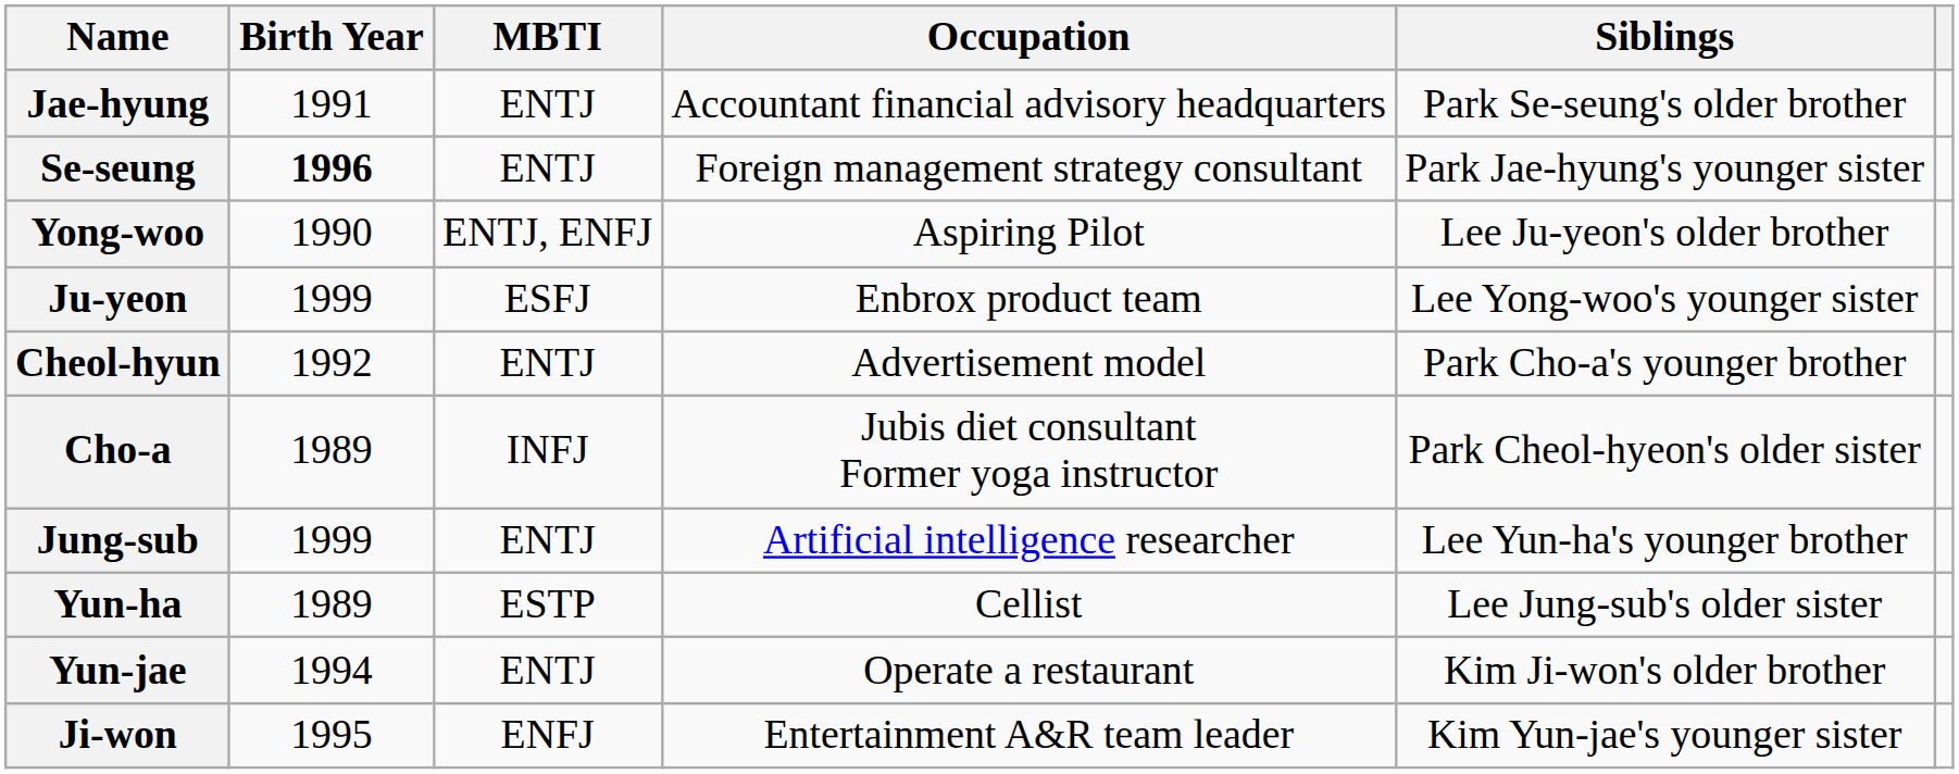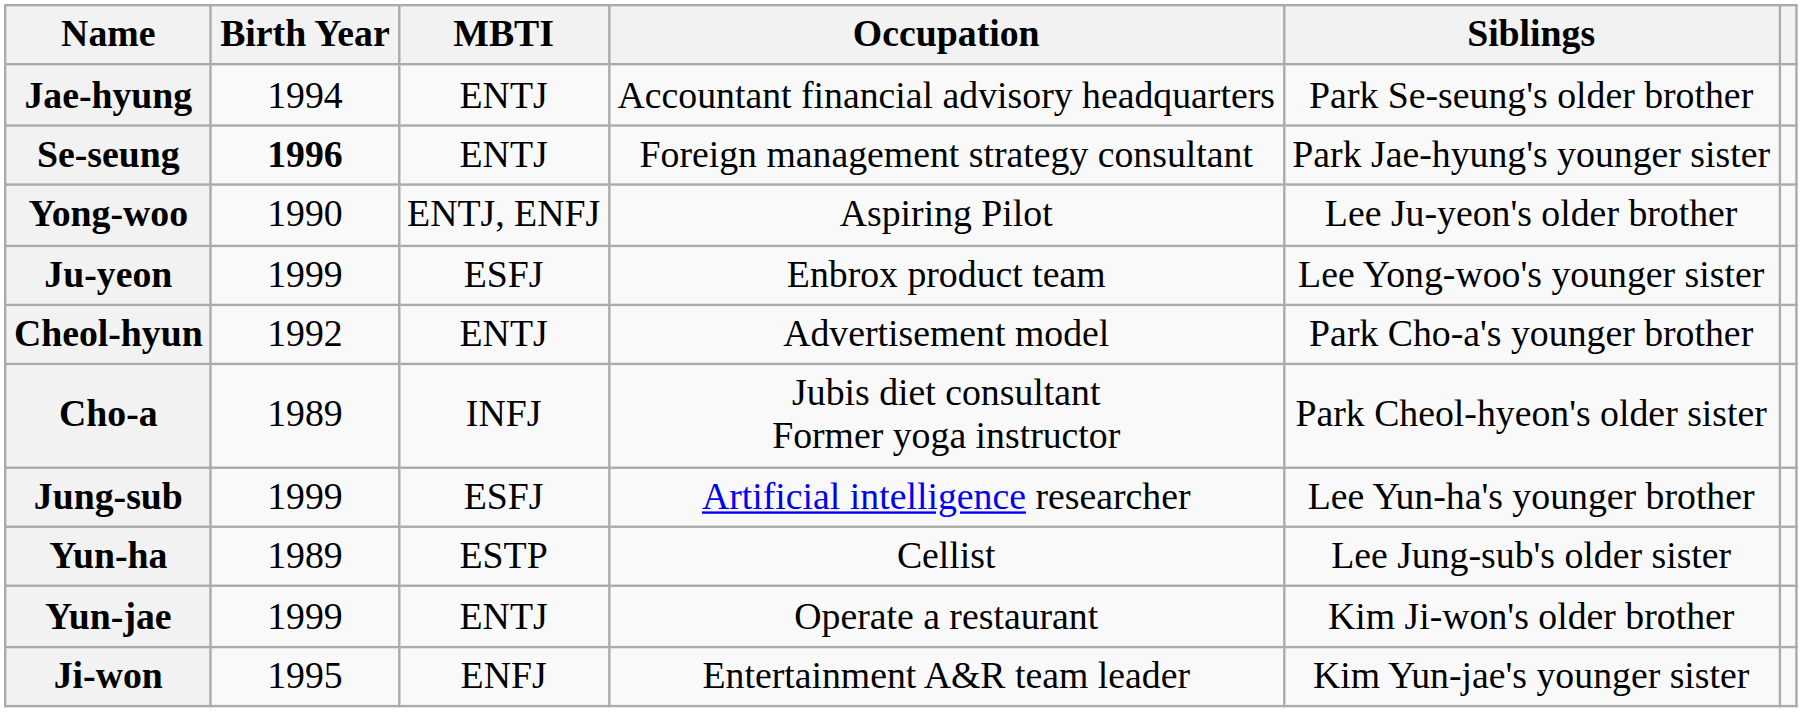Jae-hyung | Birth Year: 1991 -> 1994
Jung-sub | MBTI: ENTJ -> ESFJ
Yun-jae | Birth Year: 1994 -> 1999
